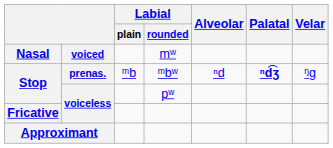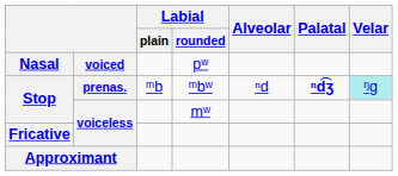Nasal | Labial / rounded: mʷ -> pʷ
Stop / prenas. | Velar: no background -> paleturquoise background
Stop / voiceless | Labial / rounded: pʷ -> mʷ
